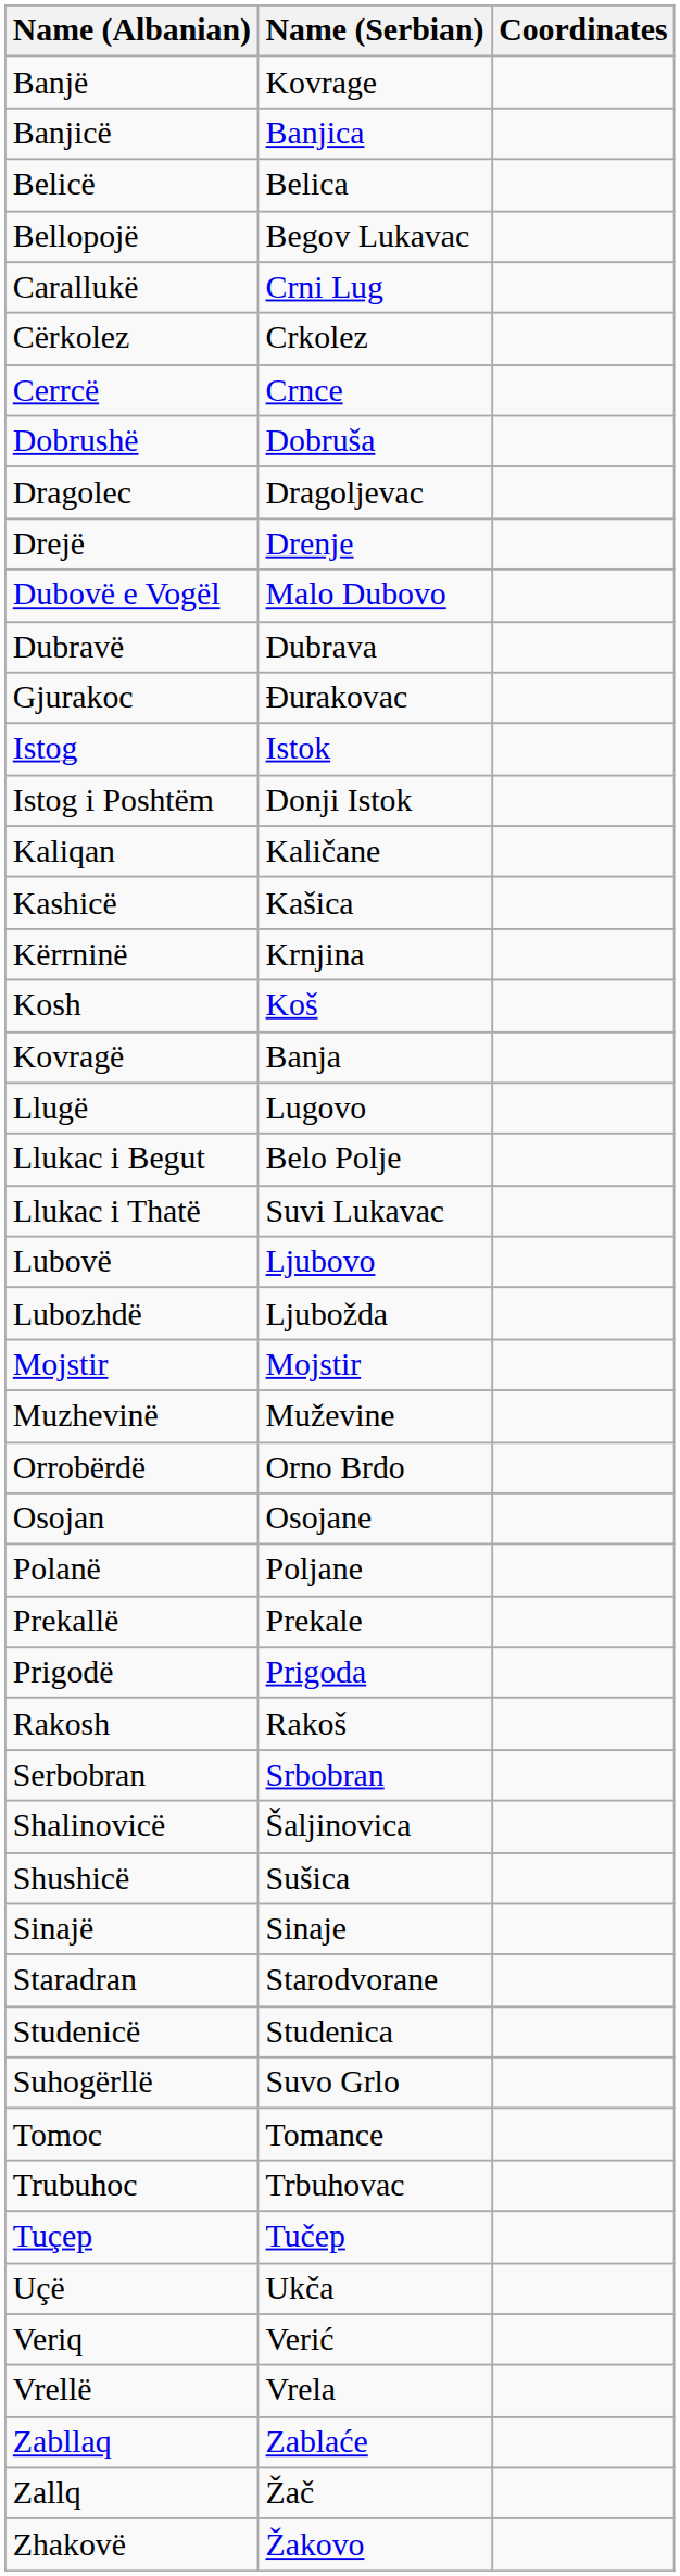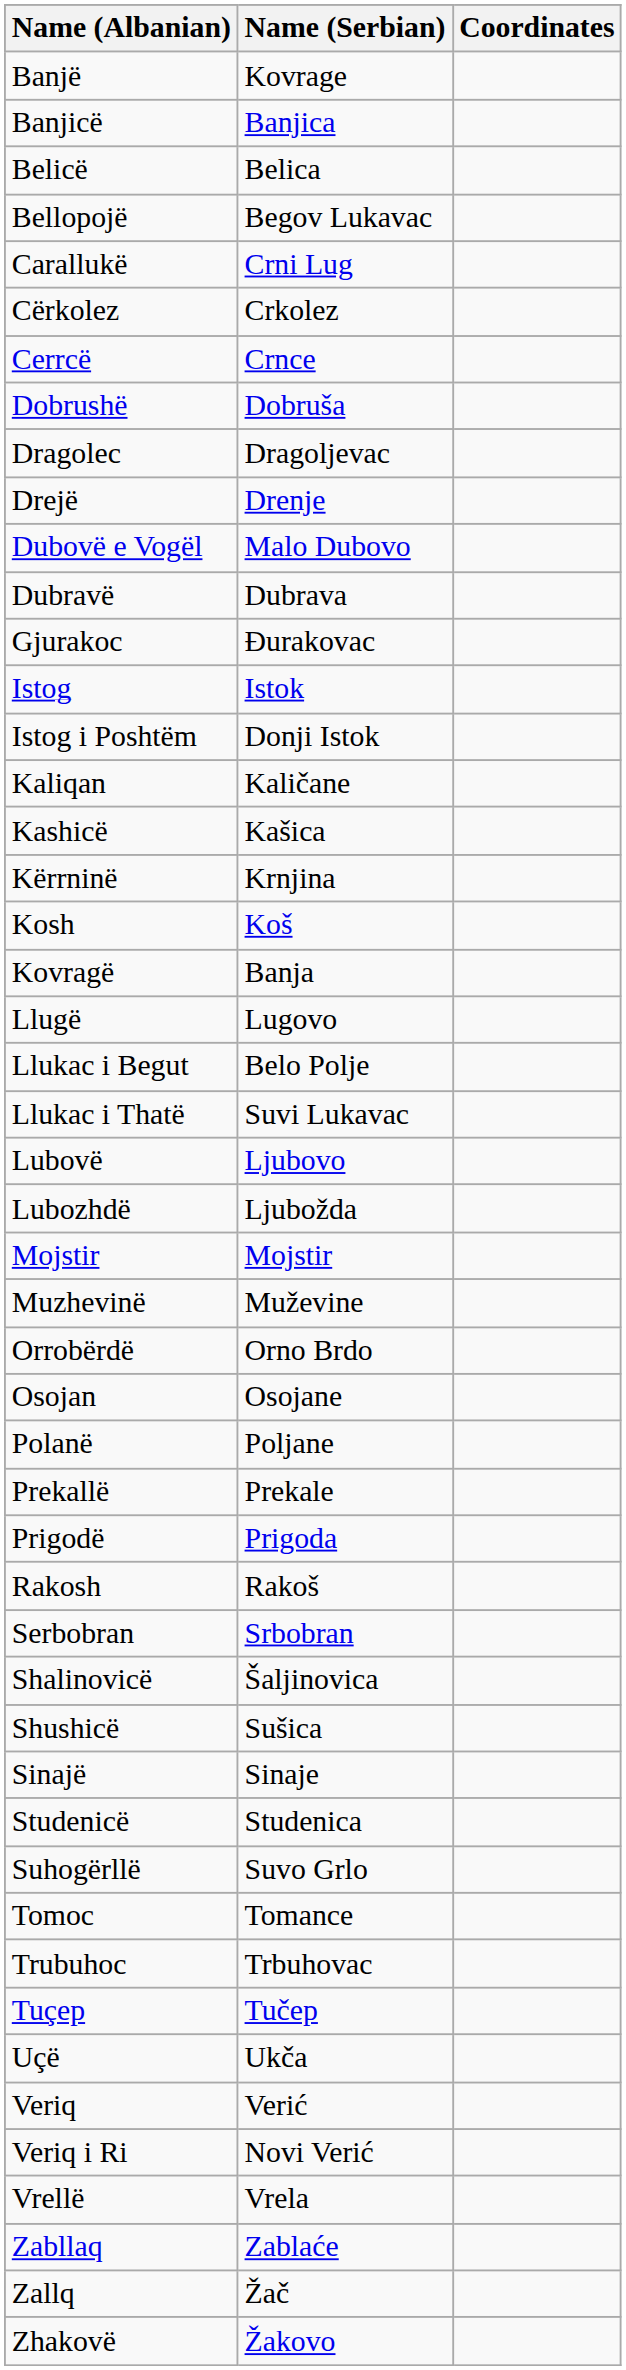- row: Staradran | Starodvorane
+ row: Veriq i Ri | Novi Verić
